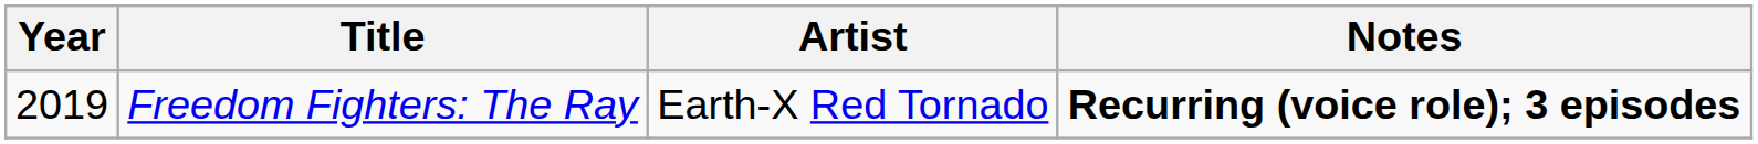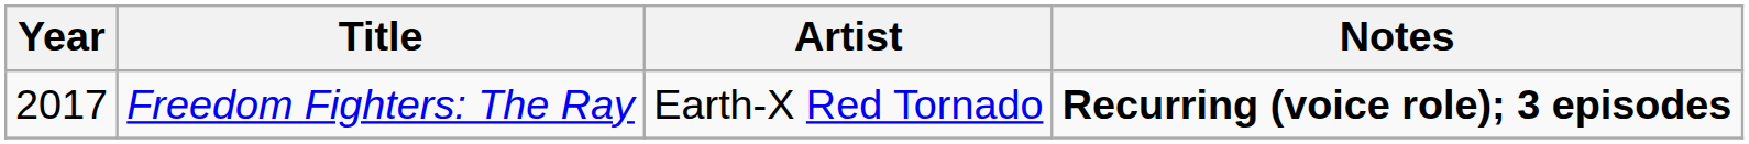Freedom Fighters: The Ray | Year: 2019 -> 2017
